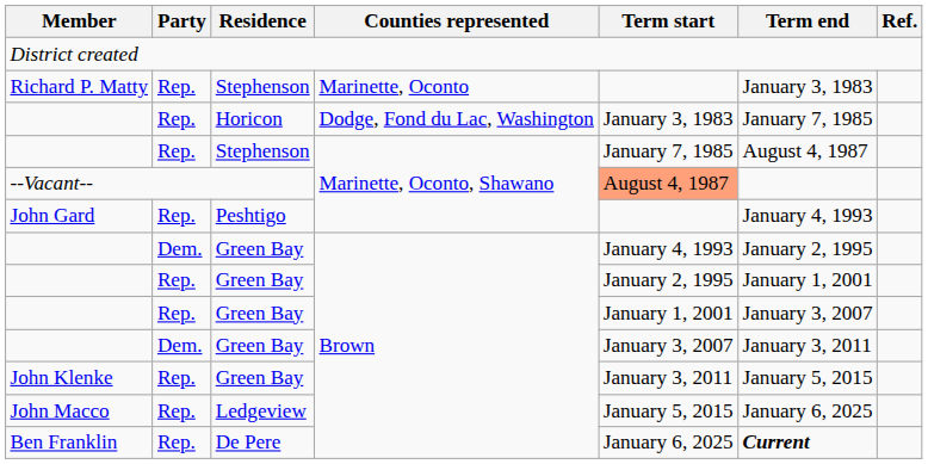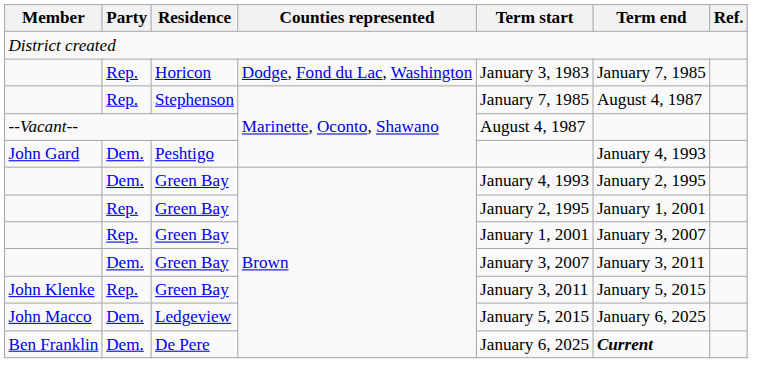- row: Richard P. Matty | Rep. | Stephenson | Marinette, Oconto | January 3, 1983
--Vacant-- | Term start: lightsalmon background -> no background
John Gard | Party: Rep. -> Dem.
John Macco | Party: Rep. -> Dem.
Ben Franklin | Party: Rep. -> Dem.
